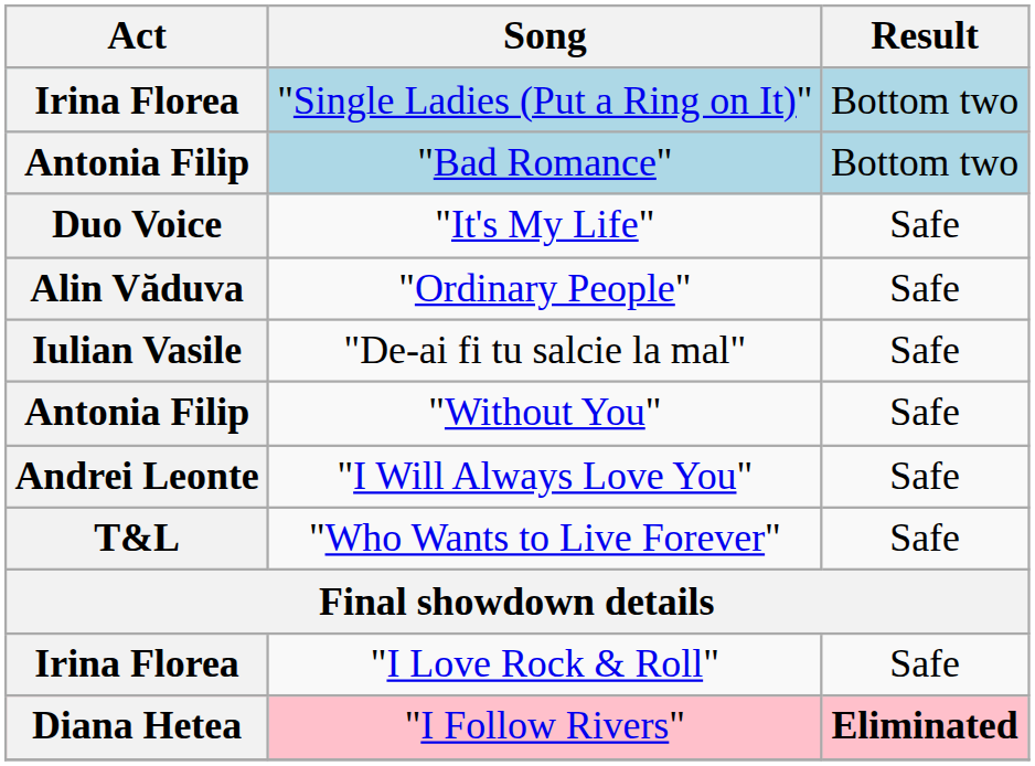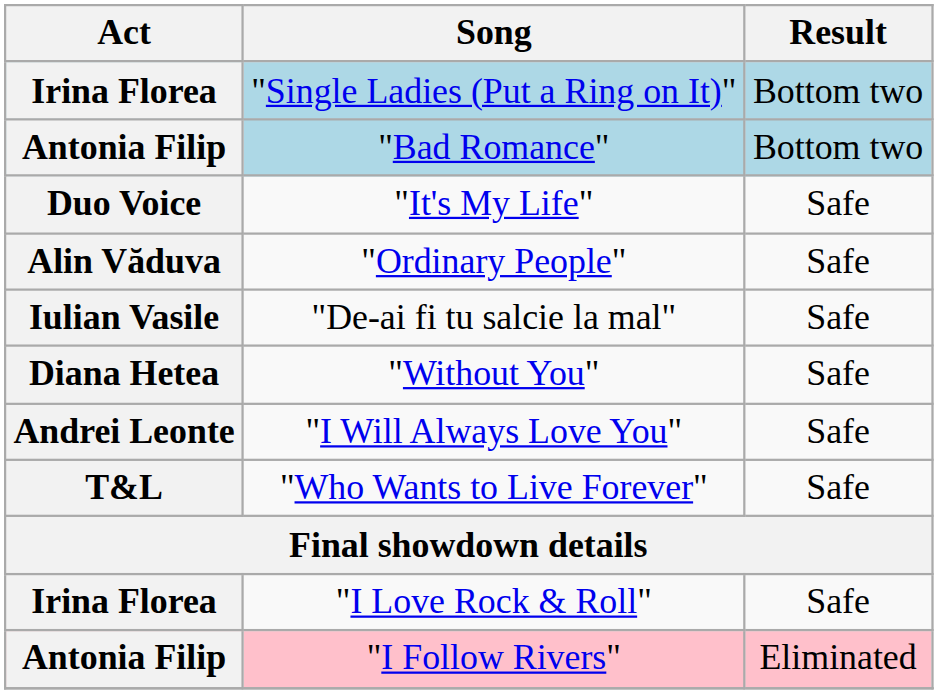"Without You" | Act: Antonia Filip -> Diana Hetea
"I Follow Rivers" | Act: Diana Hetea -> Antonia Filip
"I Follow Rivers" | Result: bold -> normal
